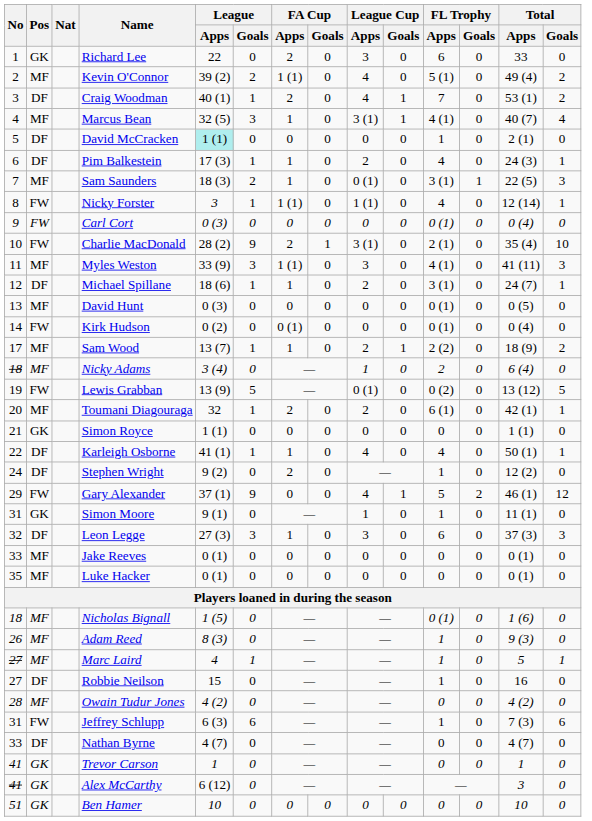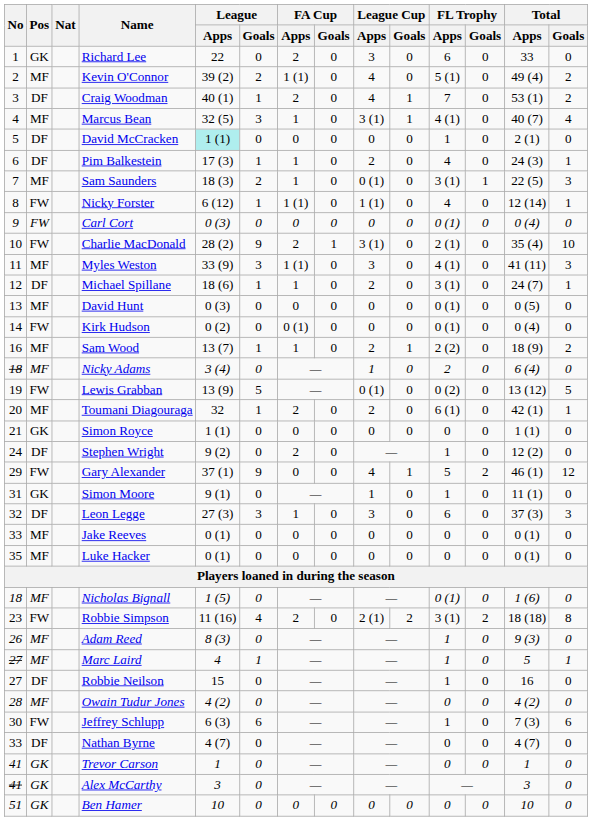Nicky Forster | League / Apps: 3 -> 6 (12)
Sam Wood | No: 17 -> 16
- row: 22 | DF | Karleigh Osborne | 41 (1) | 1 | 1 | 0 | 4 | 0 | 4 | 0 | 50 (1) | 1
+ row: 23 | FW | Robbie Simpson | 11 (16) | 4 | 2 | 0 | 2 (1) | 2 | 3 (1) | 2 | 18 (18) | 8
Jeffrey Schlupp | No: 31 -> 30
Alex McCarthy | League / Apps: 6 (12) -> 3
